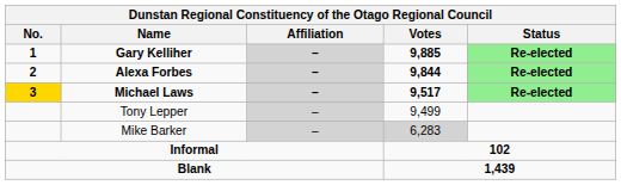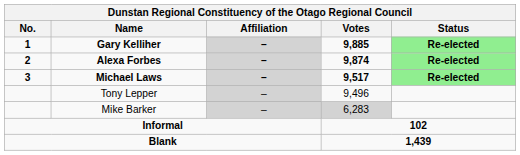Alexa Forbes | Votes: 9,844 -> 9,874
Michael Laws | No.: gold background -> no background
Tony Lepper | Votes: 9,499 -> 9,496
